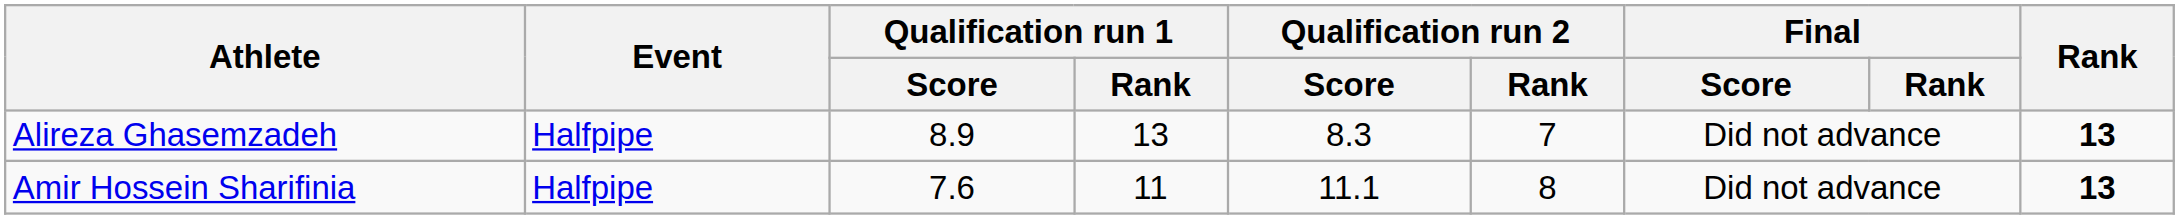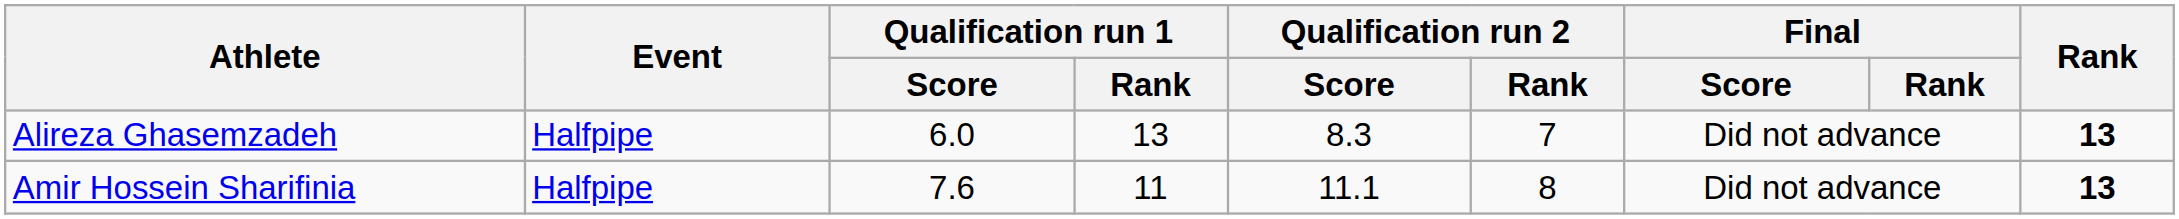Alireza Ghasemzadeh | Qualification run 1 / Score: 8.9 -> 6.0
